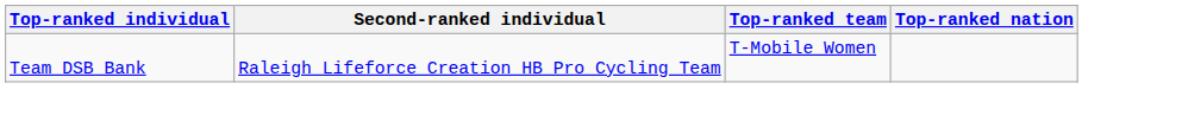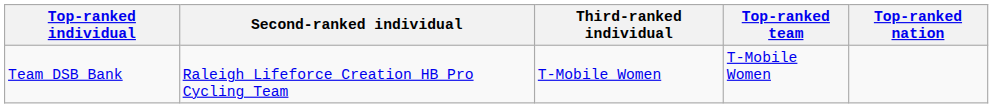+ column: Third-ranked individual | T-Mobile Women
